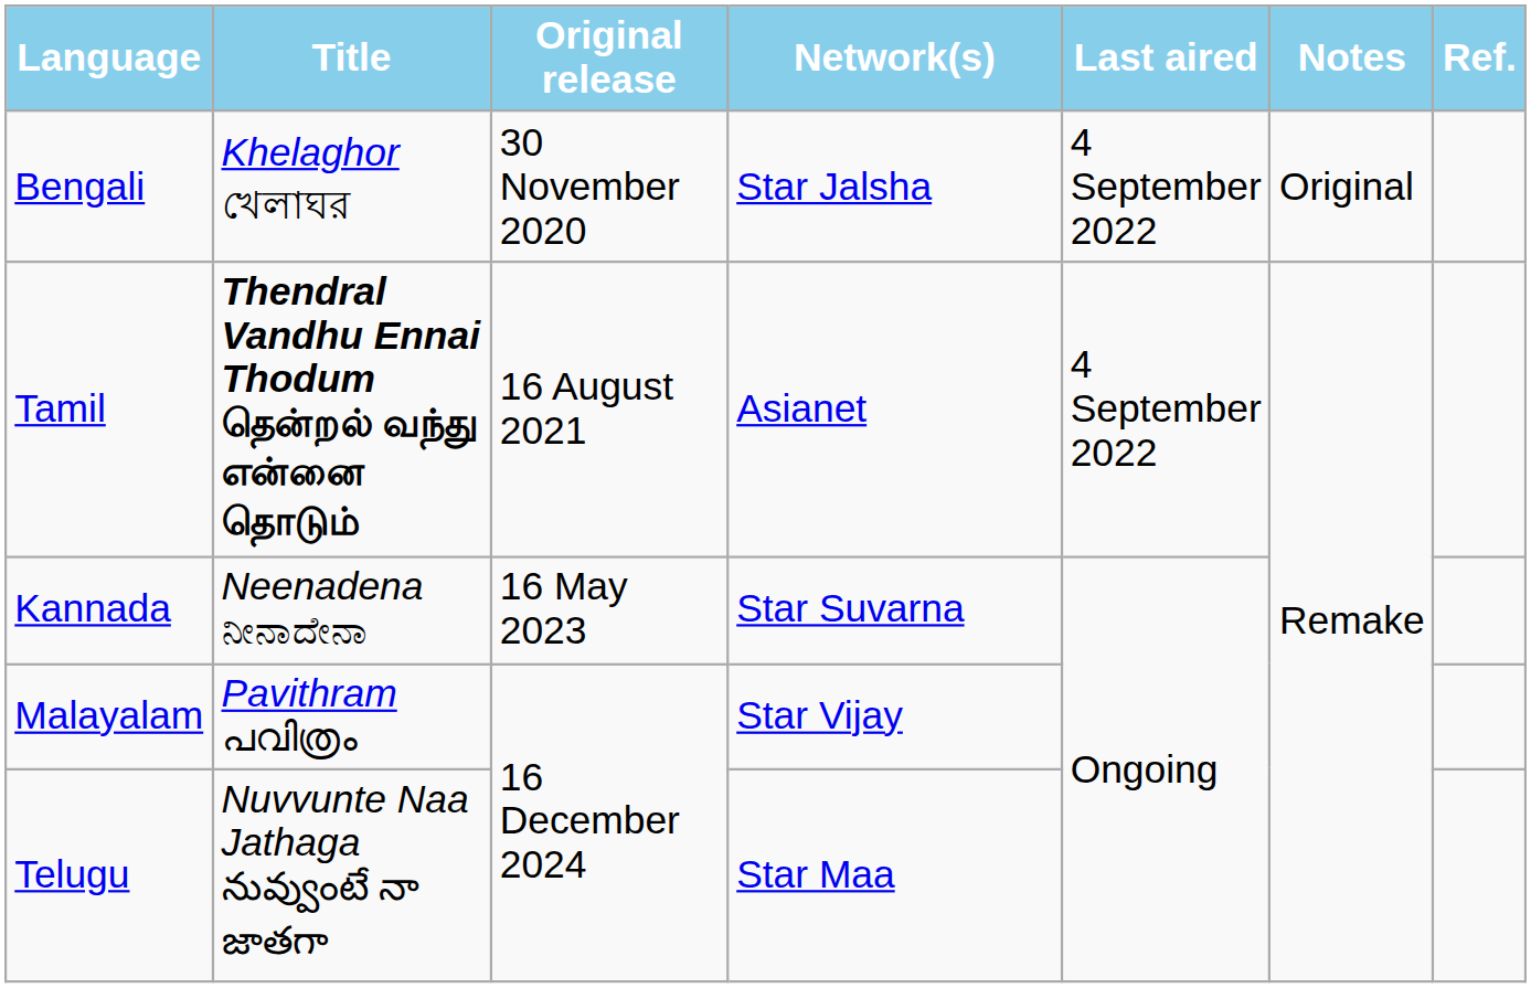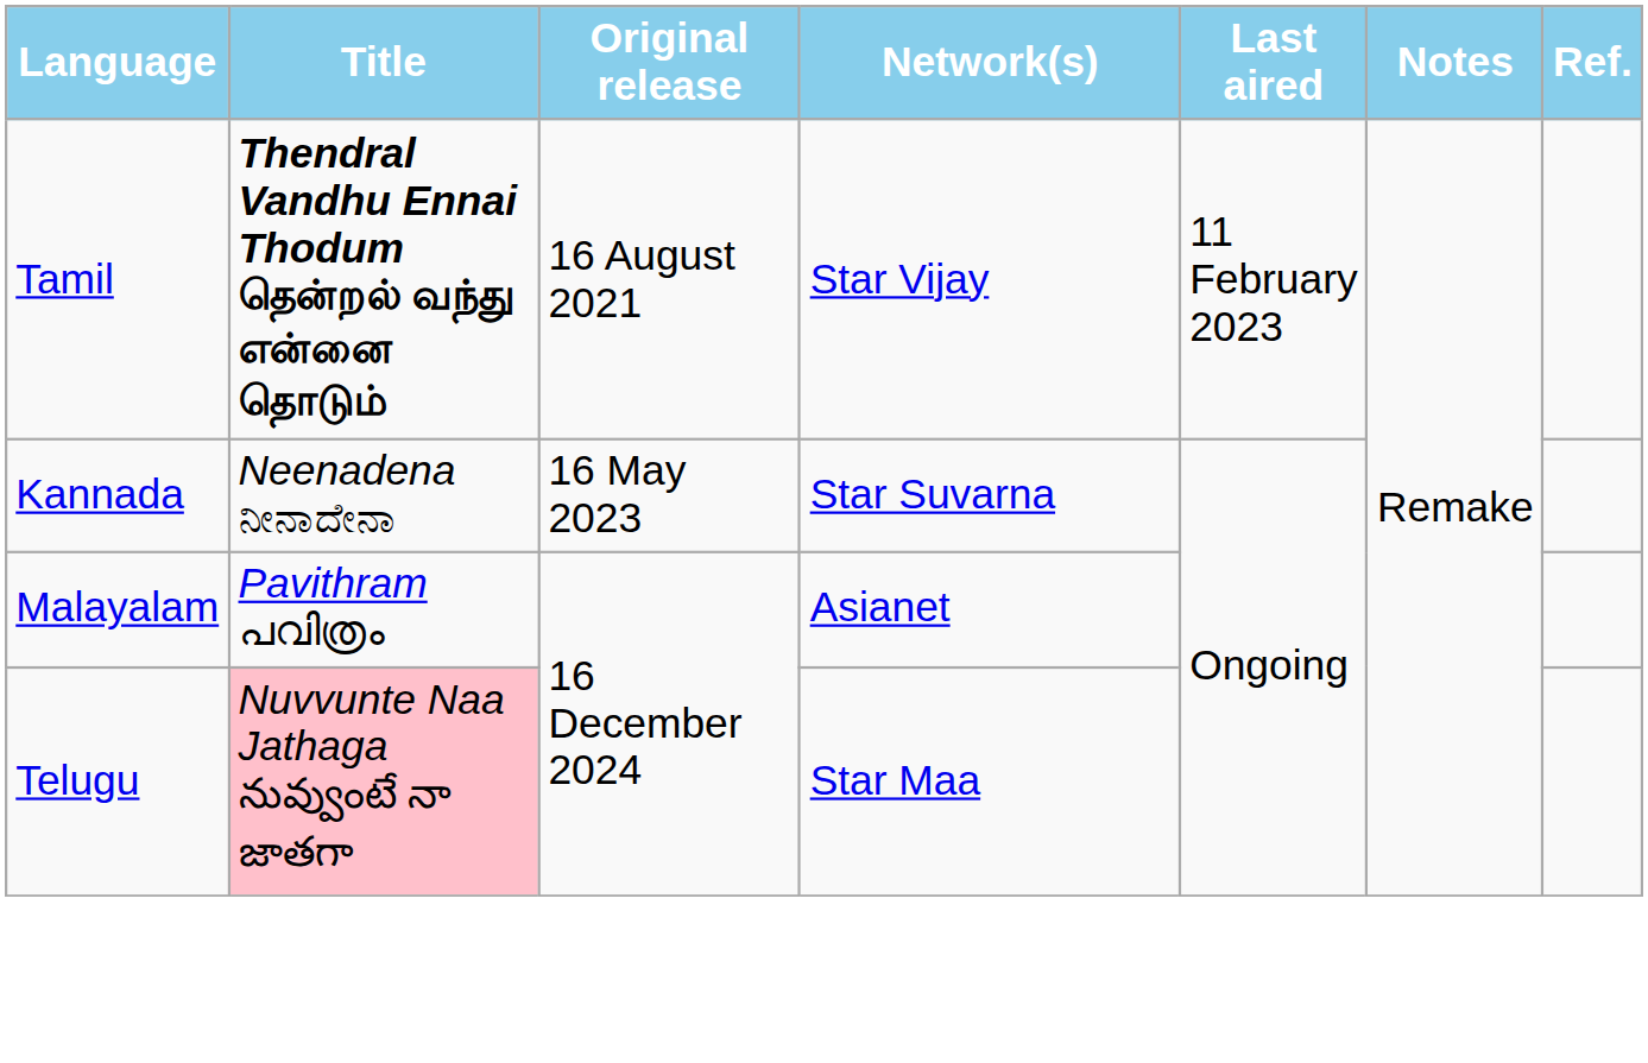- row: Bengali | Khelaghor খেলাঘর | 30 November 2020 | Star Jalsha | 4 September 2022 | Original
Tamil | Network(s): Asianet -> Star Vijay
Tamil | Last aired: 4 September 2022 -> 11 February 2023
Malayalam | Network(s): Star Vijay -> Asianet
Telugu | Title: no background -> pink background
